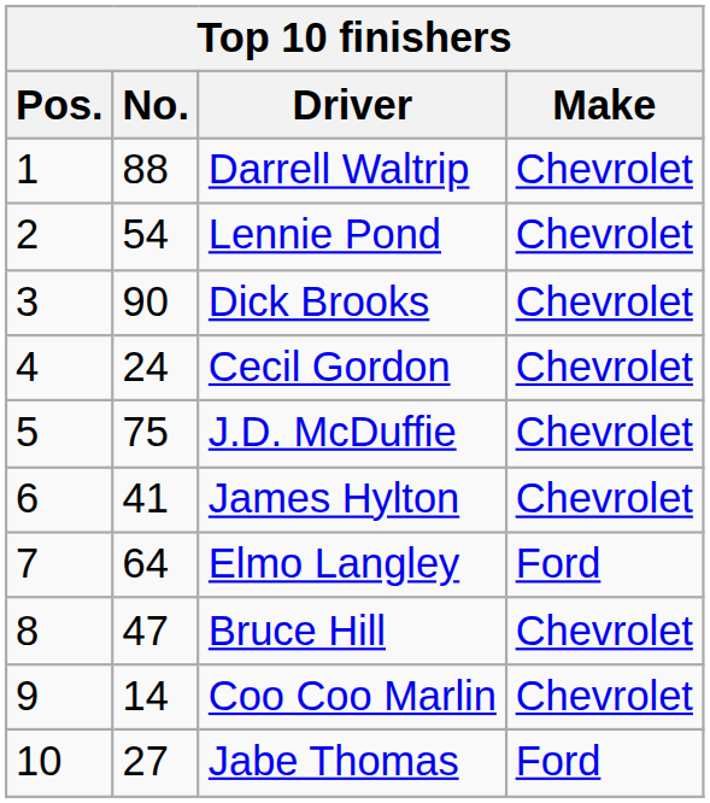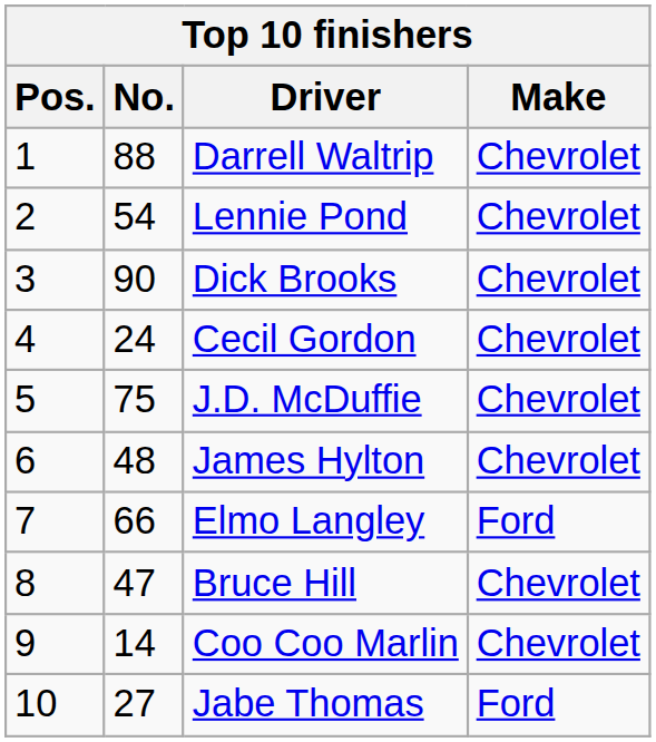James Hylton | No.: 41 -> 48
Elmo Langley | No.: 64 -> 66
